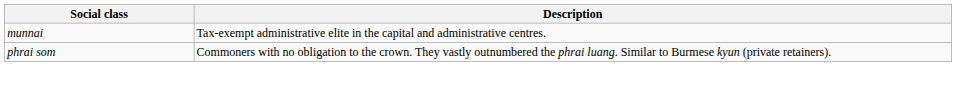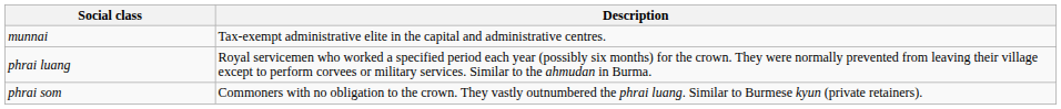+ row: phrai luang | Royal servicemen who worked a specified period each year (possibly six months) for the crown. They were normally prevented from leaving their village except to perform corvees or military services. Similar to the ahmudan in Burma.
